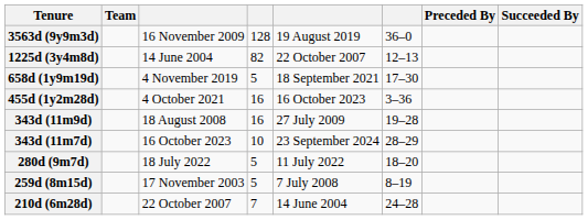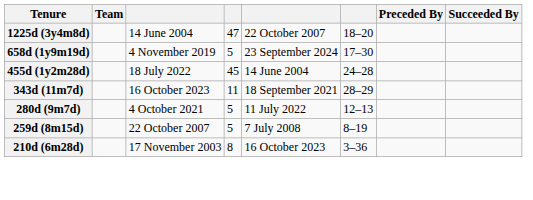- row: 3563d (9y9m3d) | 16 November 2009 | 128 | 19 August 2019 | 36–0
1225d (3y4m8d) | column 4: 82 -> 47
1225d (3y4m8d) | column 6: 12–13 -> 18–20
658d (1y9m19d) | column 5: 18 September 2021 -> 23 September 2024
455d (1y2m28d) | column 3: 4 October 2021 -> 18 July 2022
455d (1y2m28d) | column 4: 16 -> 45
455d (1y2m28d) | column 5: 16 October 2023 -> 14 June 2004
455d (1y2m28d) | column 6: 3–36 -> 24–28
- row: 343d (11m9d) | 18 August 2008 | 16 | 27 July 2009 | 19–28
343d (11m7d) | column 4: 10 -> 11
343d (11m7d) | column 5: 23 September 2024 -> 18 September 2021
280d (9m7d) | column 3: 18 July 2022 -> 4 October 2021
280d (9m7d) | column 6: 18–20 -> 12–13
259d (8m15d) | column 3: 17 November 2003 -> 22 October 2007
210d (6m28d) | column 3: 22 October 2007 -> 17 November 2003
210d (6m28d) | column 4: 7 -> 8
210d (6m28d) | column 5: 14 June 2004 -> 16 October 2023
210d (6m28d) | column 6: 24–28 -> 3–36
